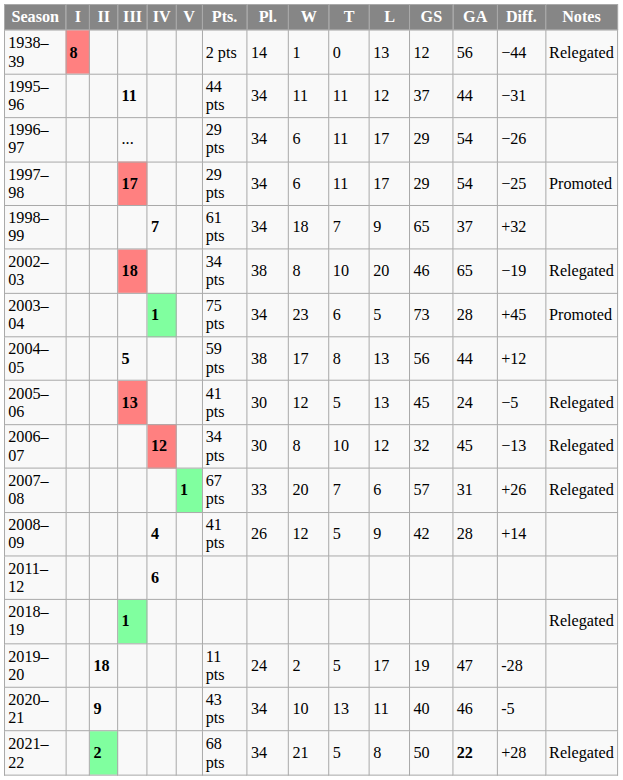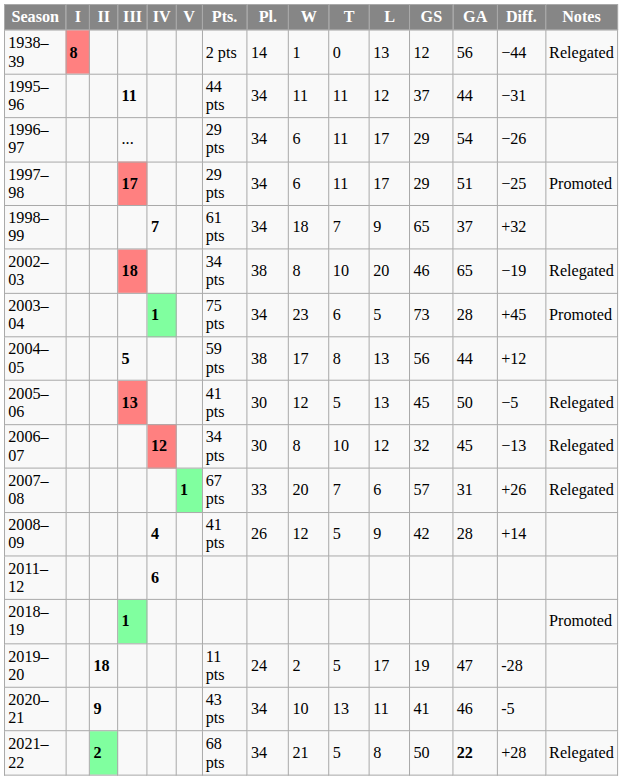1997–98 | GA: 54 -> 51
2005–06 | GA: 24 -> 50
2018–19 | Notes: Relegated -> Promoted
2020–21 | GS: 40 -> 41
